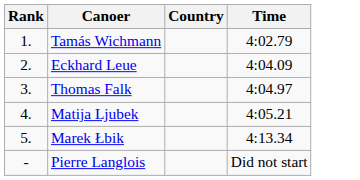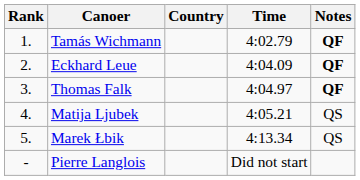+ column: Notes | QF | QF | QF | QS | QS
